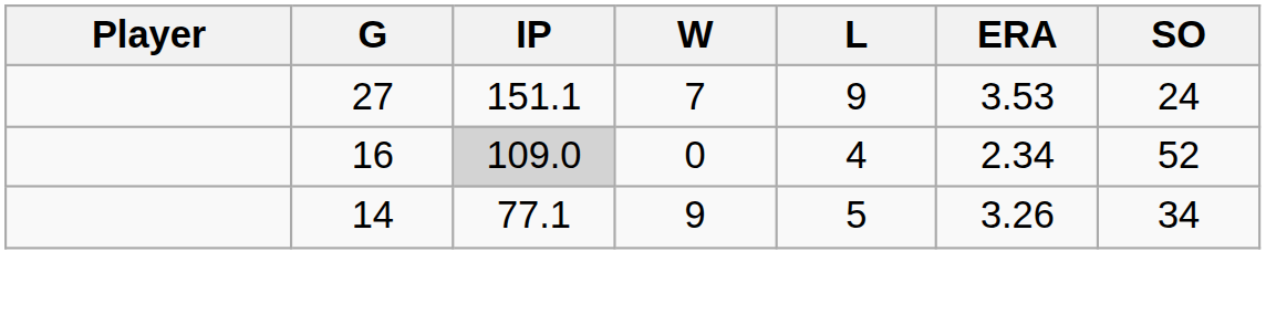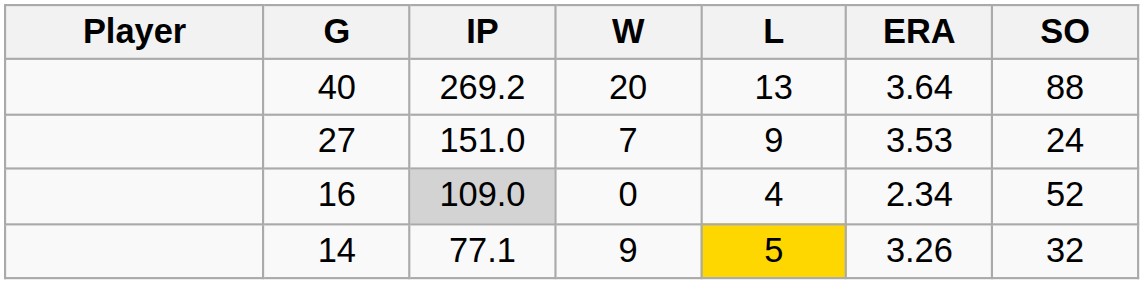+ row: 40 | 269.2 | 20 | 13 | 3.64 | 88
27 | IP: 151.1 -> 151.0
14 | L: no background -> gold background
14 | SO: 34 -> 32
